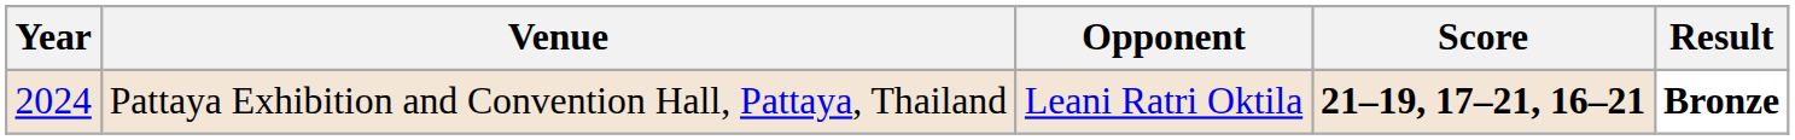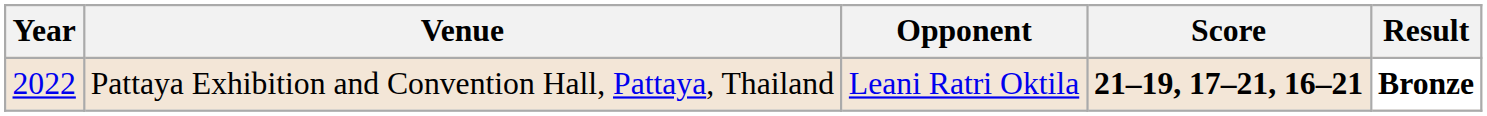Pattaya Exhibition and Convention Hall, Pattaya, Thailand | Year: 2024 -> 2022
